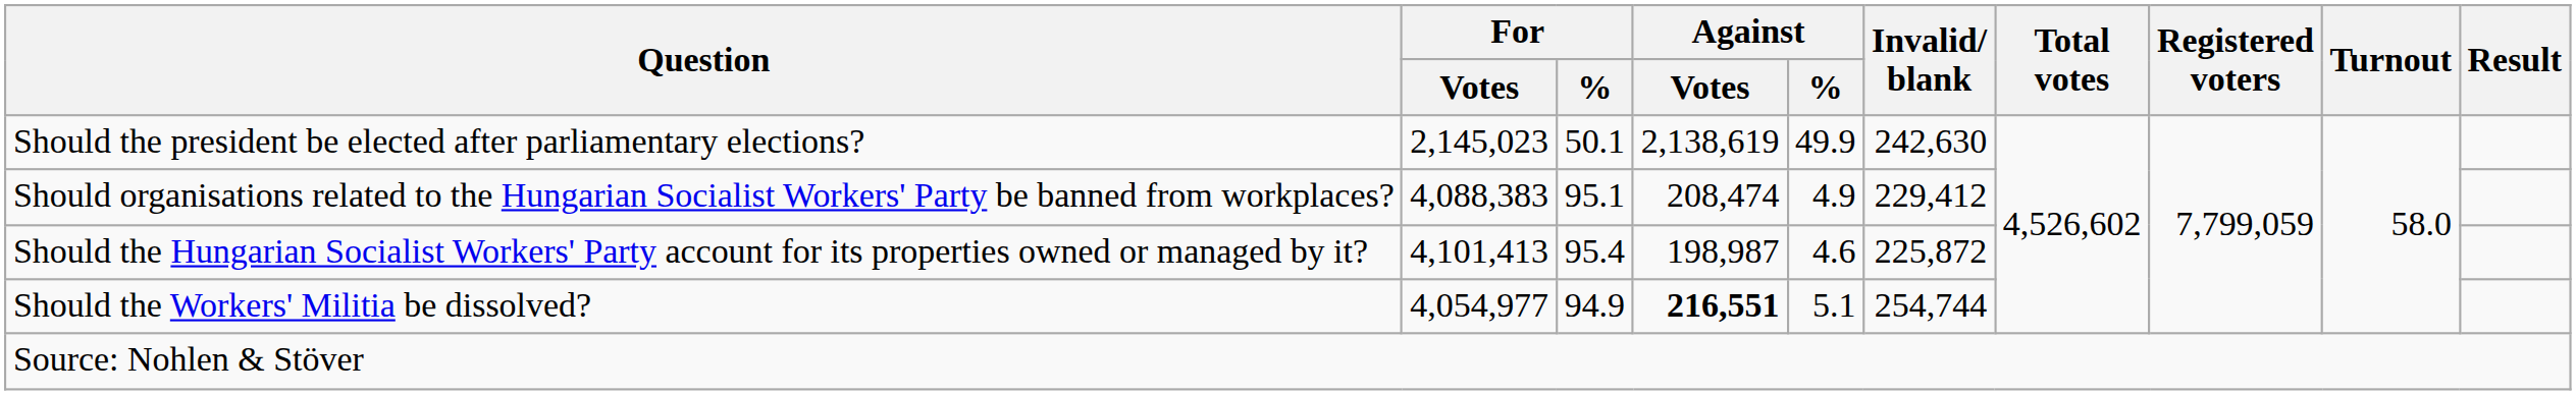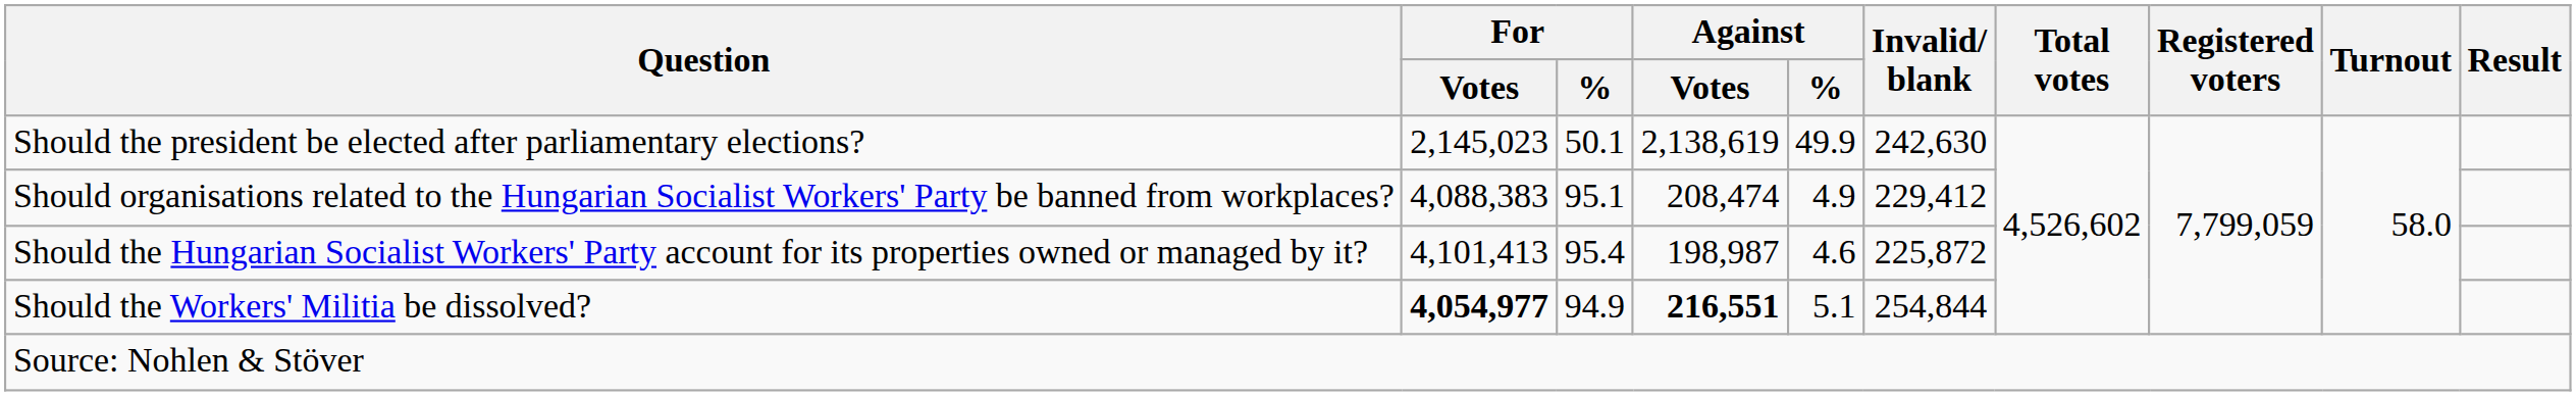Should the Workers' Militia be dissolved? | For / Votes: normal -> bold
Should the Workers' Militia be dissolved? | Invalid/ blank: 254,744 -> 254,844
